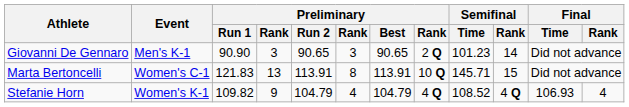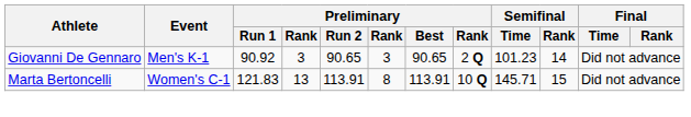Giovanni De Gennaro | Preliminary / Run 1: 90.90 -> 90.92
- row: Stefanie Horn | Women's K-1 | 109.82 | 9 | 104.79 | 4 | 104.79 | 4 Q | 108.52 | 4 Q | 106.93 | 4
